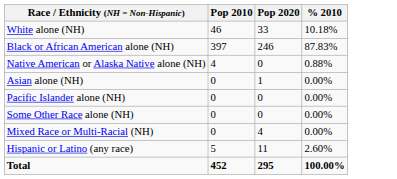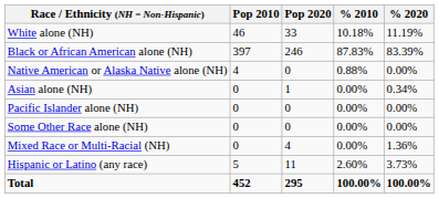+ column: % 2020 | 11.19% | 83.39% | 0.00% | 0.34% | 0.00% | 0.00% | 1.36% | 3.73% | 100.00%
